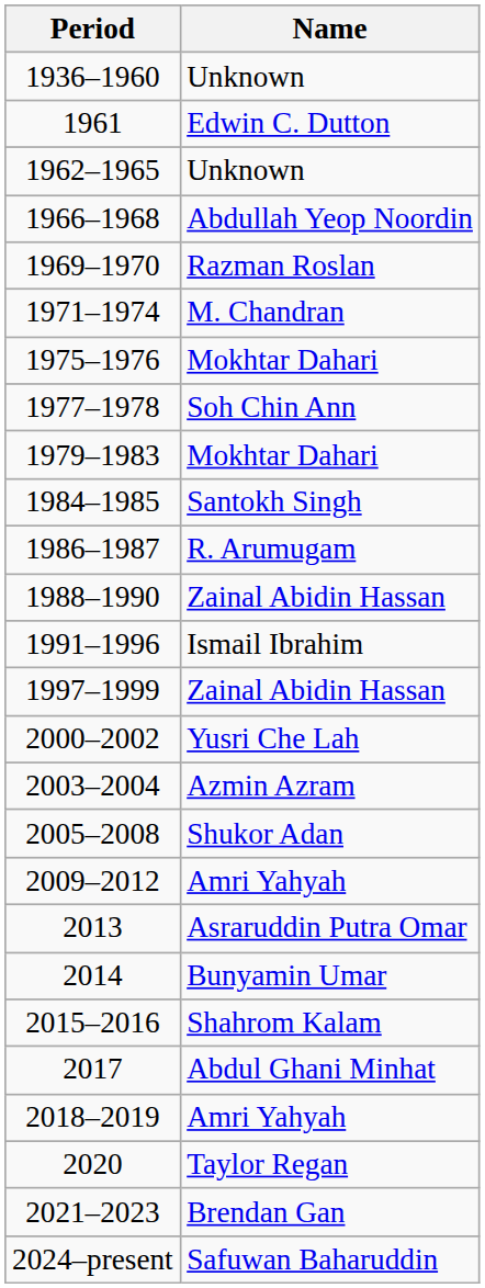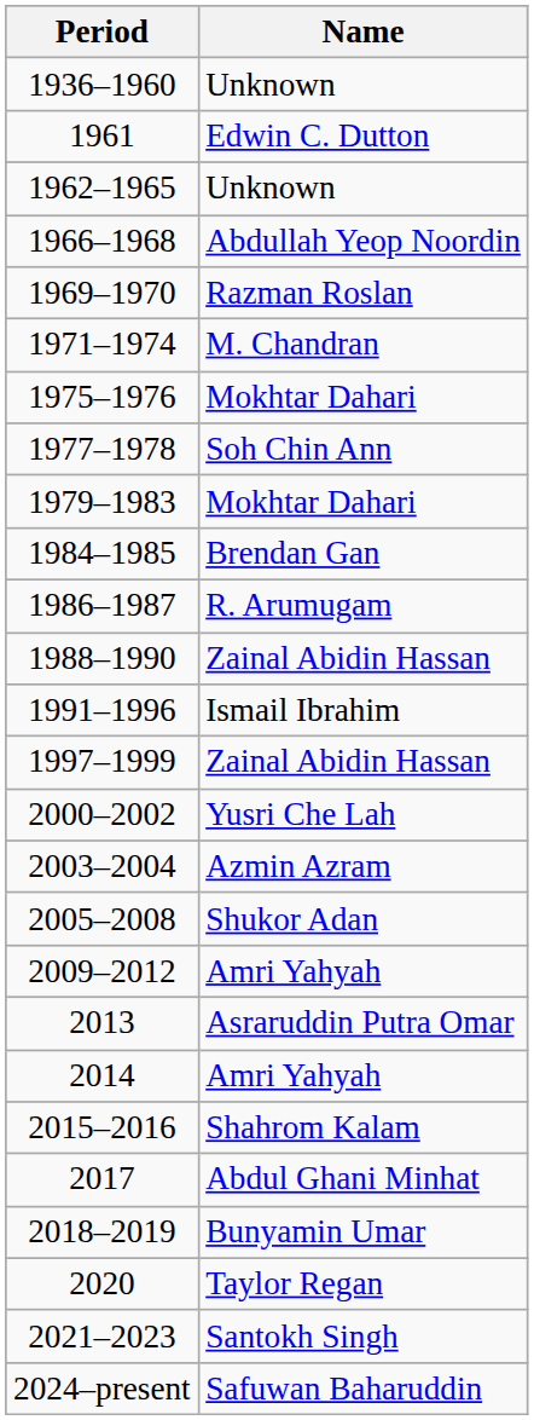1984–1985 | Name: Santokh Singh -> Brendan Gan
2014 | Name: Bunyamin Umar -> Amri Yahyah
2018–2019 | Name: Amri Yahyah -> Bunyamin Umar
2021–2023 | Name: Brendan Gan -> Santokh Singh
